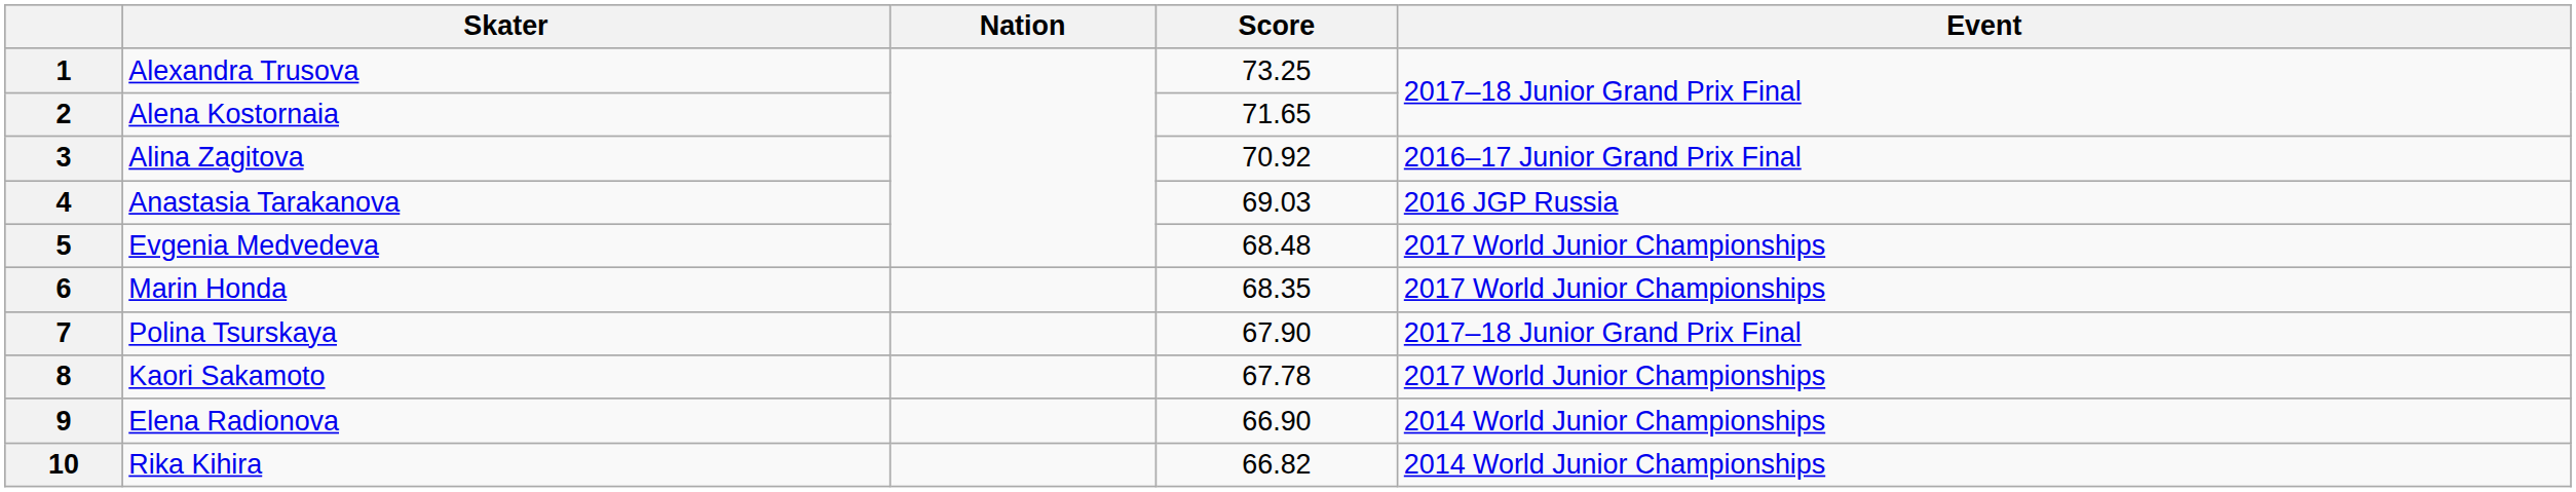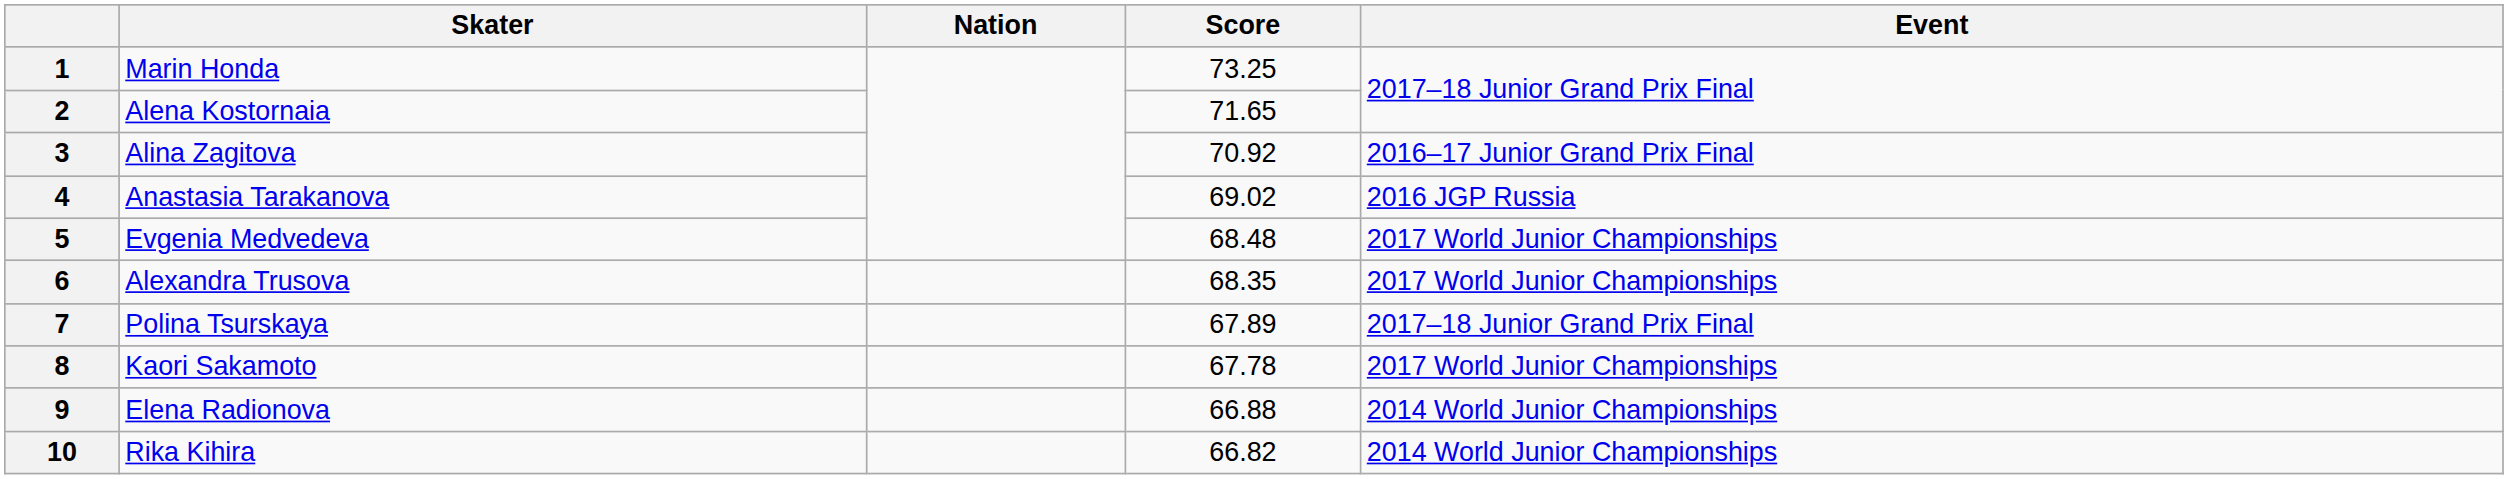1 | Skater: Alexandra Trusova -> Marin Honda
4 | Score: 69.03 -> 69.02
6 | Skater: Marin Honda -> Alexandra Trusova
7 | Score: 67.90 -> 67.89
9 | Score: 66.90 -> 66.88
